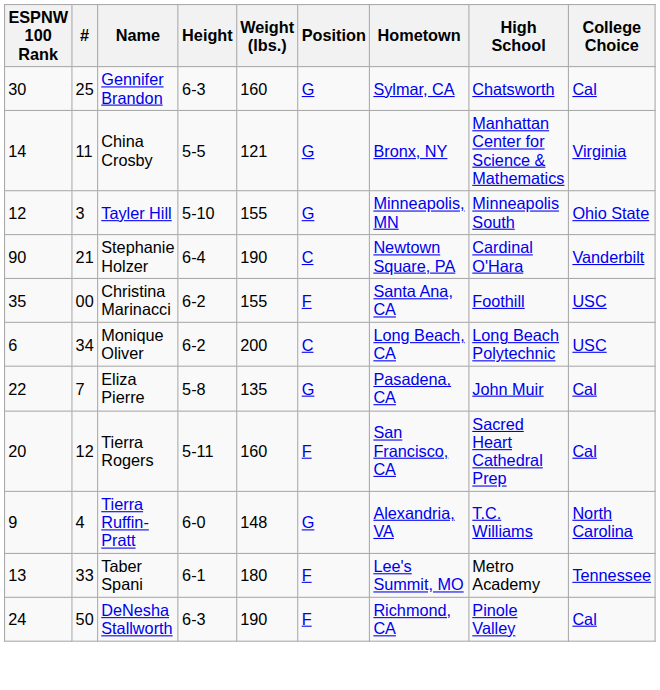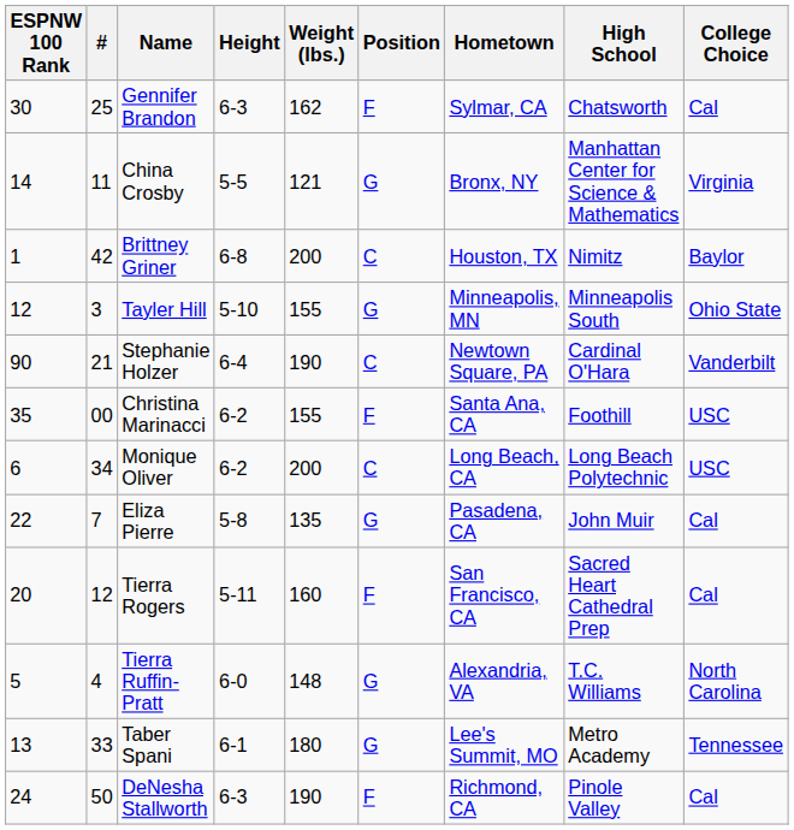Gennifer Brandon | Weight (lbs.): 160 -> 162
Gennifer Brandon | Position: G -> F
+ row: 1 | 42 | Brittney Griner | 6-8 | 200 | C | Houston, TX | Nimitz | Baylor
Tierra Ruffin-Pratt | ESPNW 100 Rank: 9 -> 5
Taber Spani | Position: F -> G
